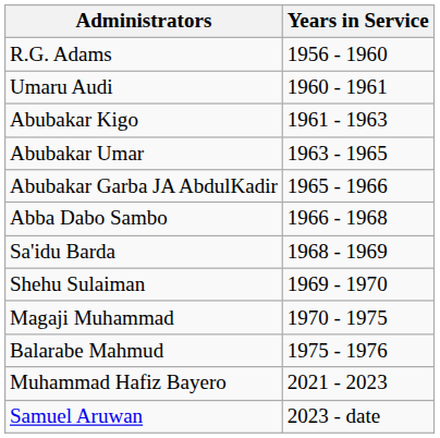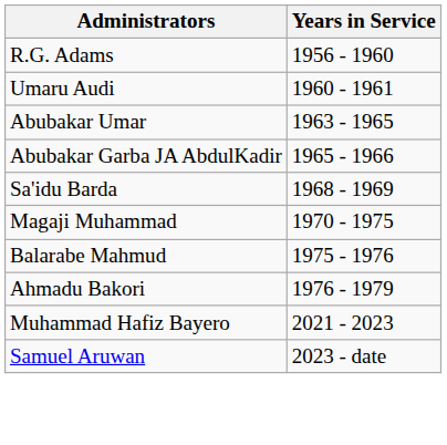- row: Abubakar Kigo | 1961 - 1963
- row: Abba Dabo Sambo | 1966 - 1968
- row: Shehu Sulaiman | 1969 - 1970
+ row: Ahmadu Bakori | 1976 - 1979
